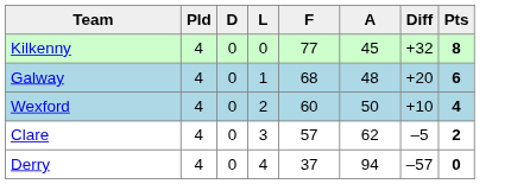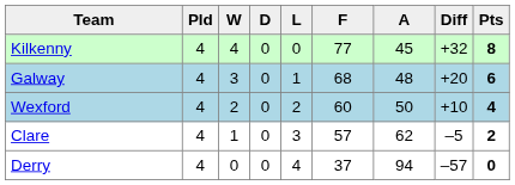+ column: W | 4 | 3 | 2 | 1 | 0
